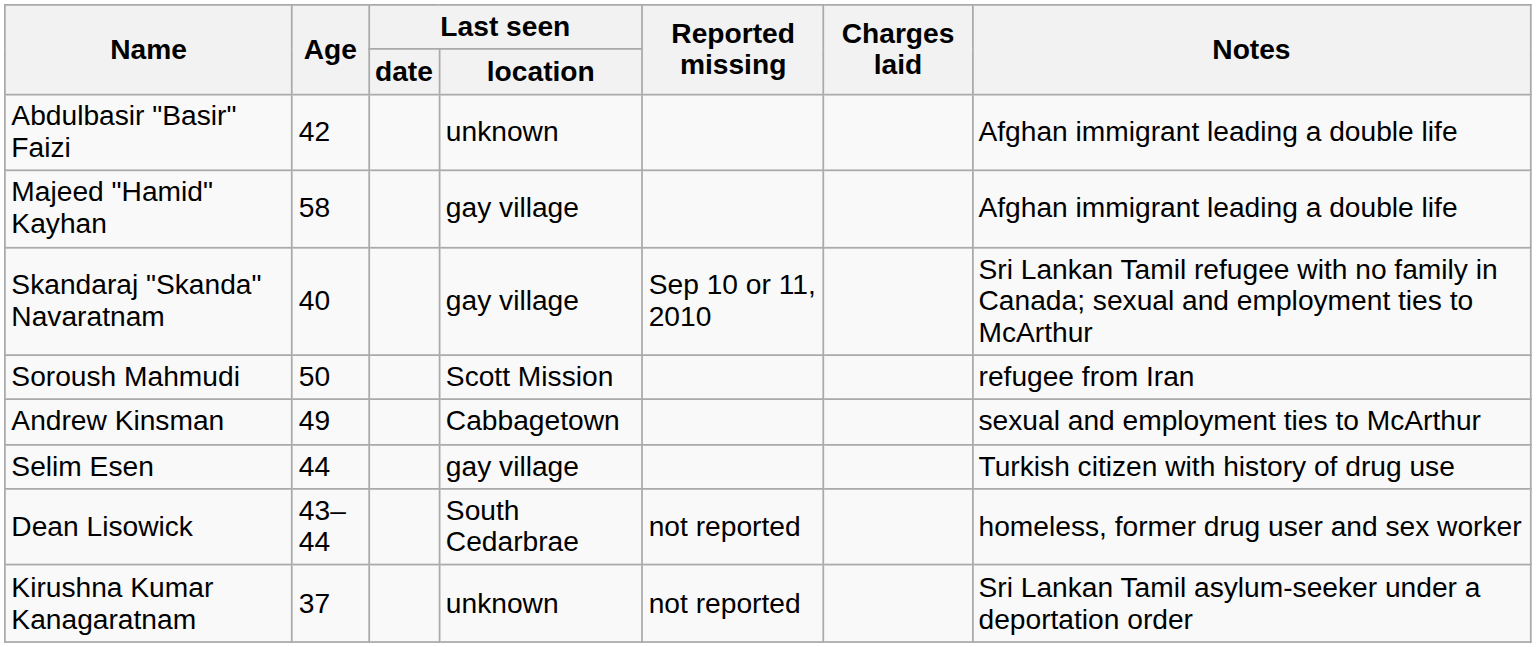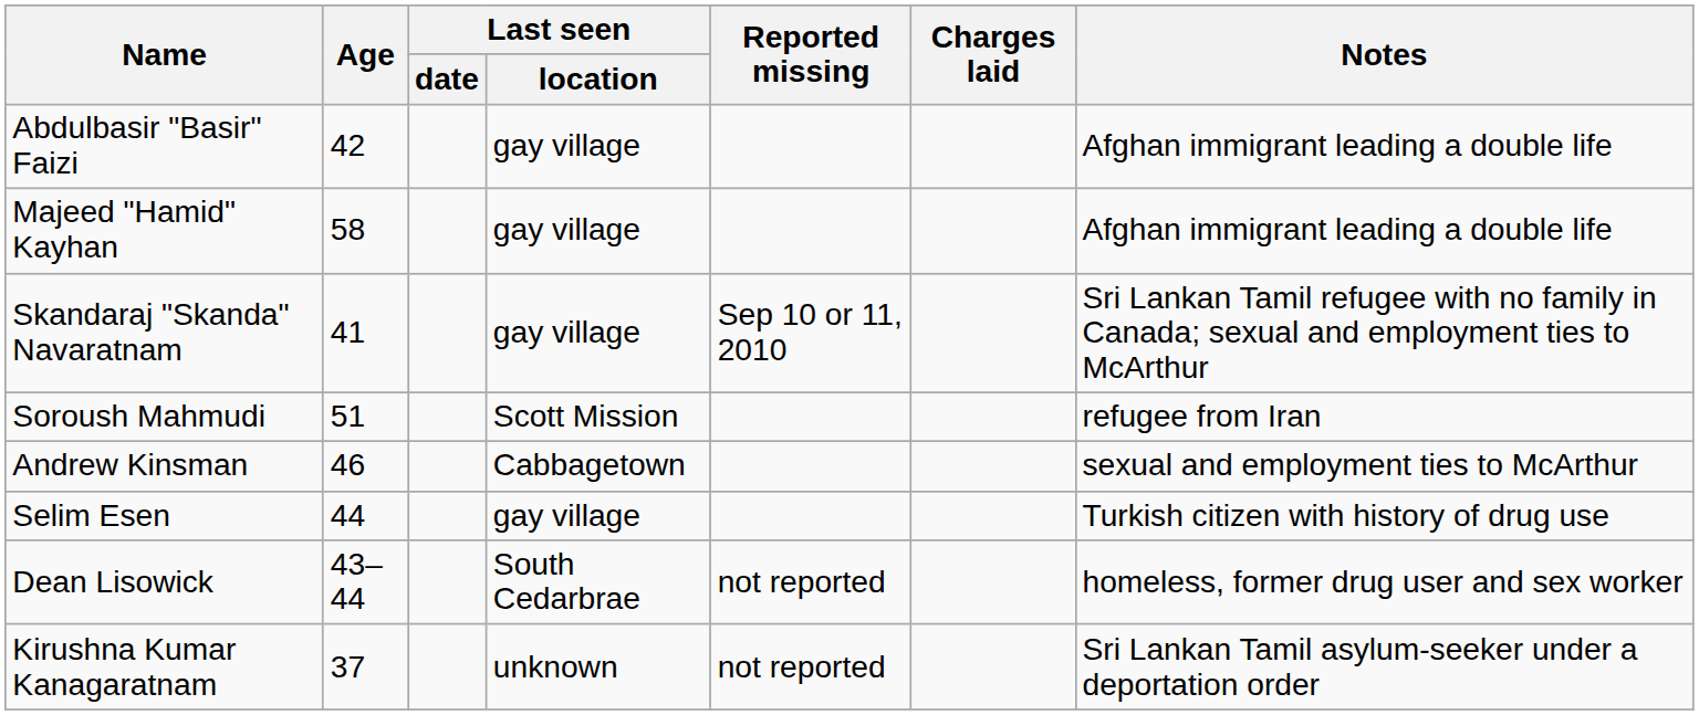Abdulbasir "Basir" Faizi | Last seen / location: unknown -> gay village
Skandaraj "Skanda" Navaratnam | Age: 40 -> 41
Soroush Mahmudi | Age: 50 -> 51
Andrew Kinsman | Age: 49 -> 46
